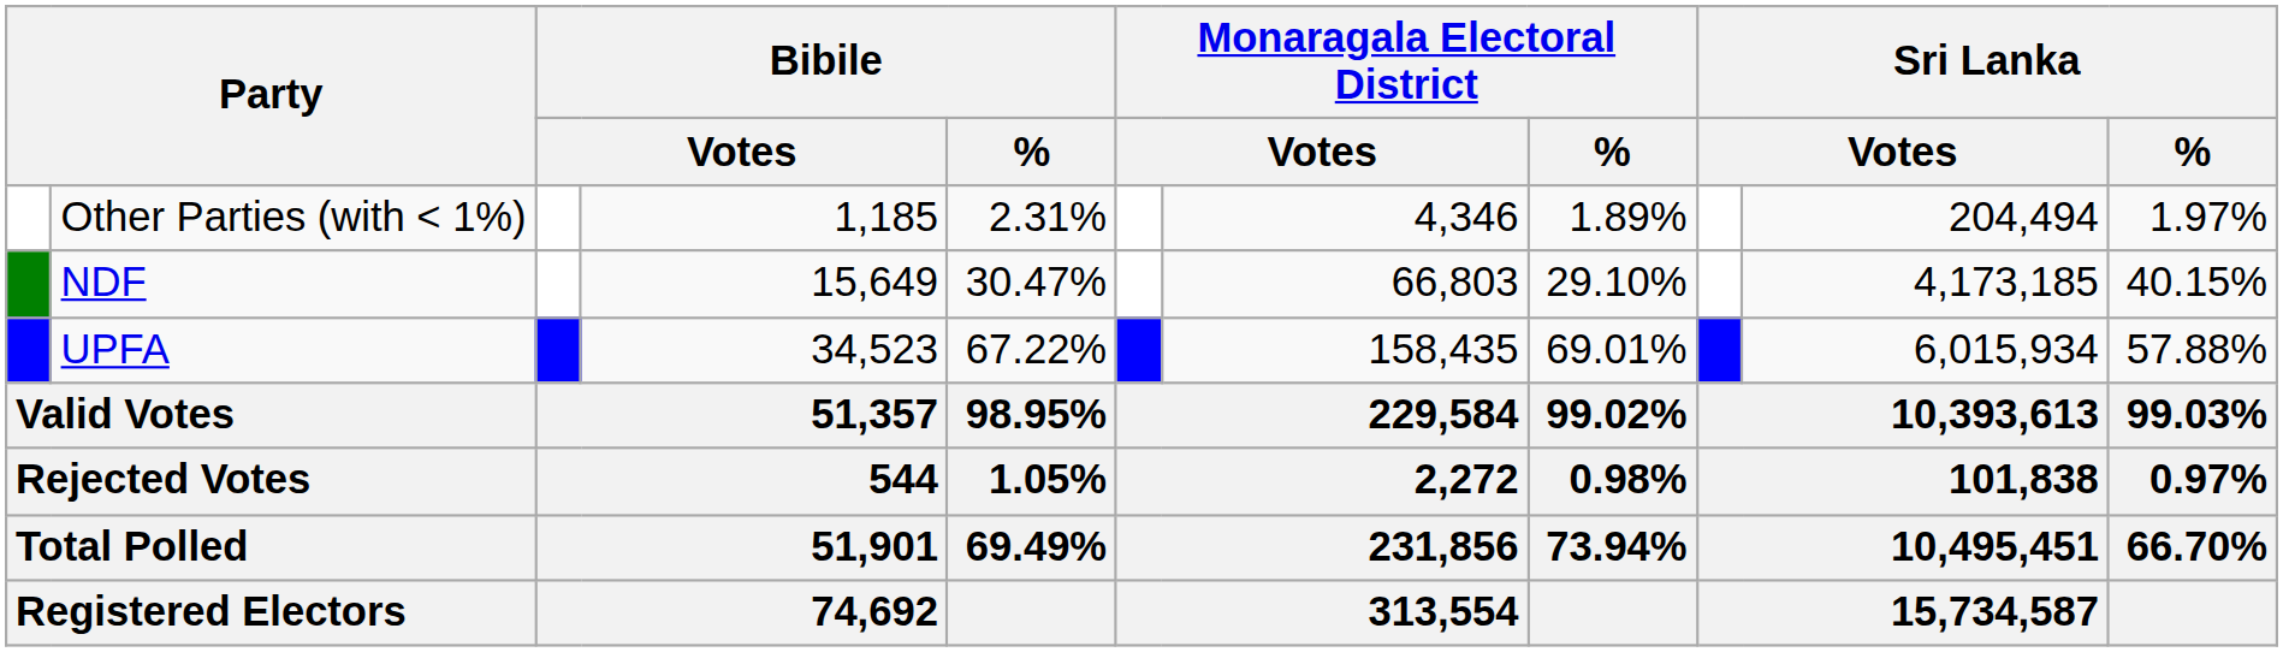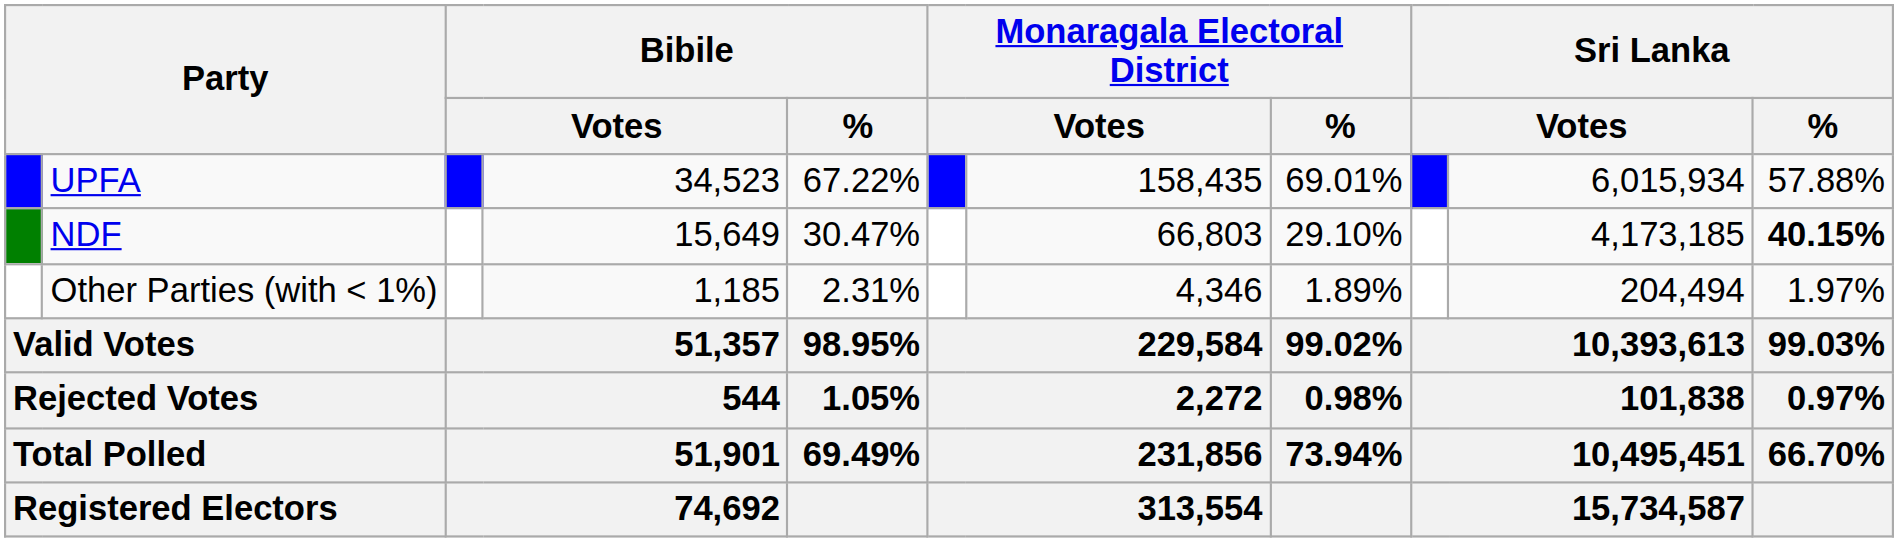rows swapped: UPFA <-> Other Parties (with < 1%)
NDF | Sri Lanka / %: normal -> bold
